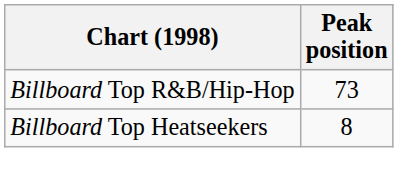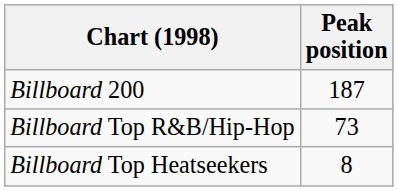+ row: Billboard 200 | 187
